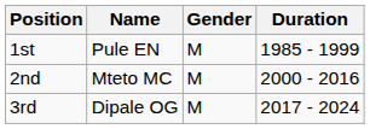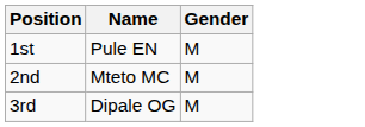- column: Duration | 1985 - 1999 | 2000 - 2016 | 2017 - 2024
